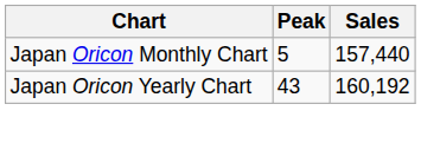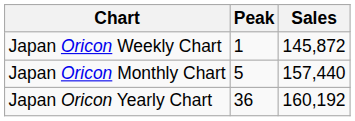+ row: Japan Oricon Weekly Chart | 1 | 145,872
Japan Oricon Yearly Chart | Peak: 43 -> 36
